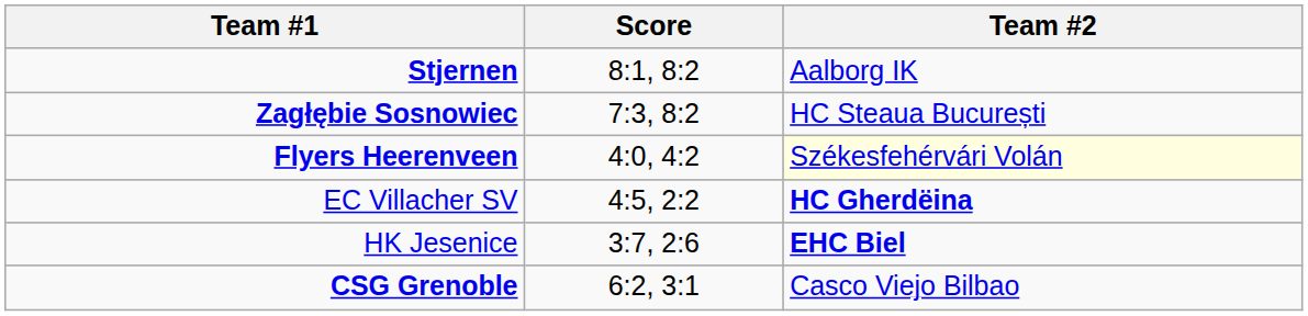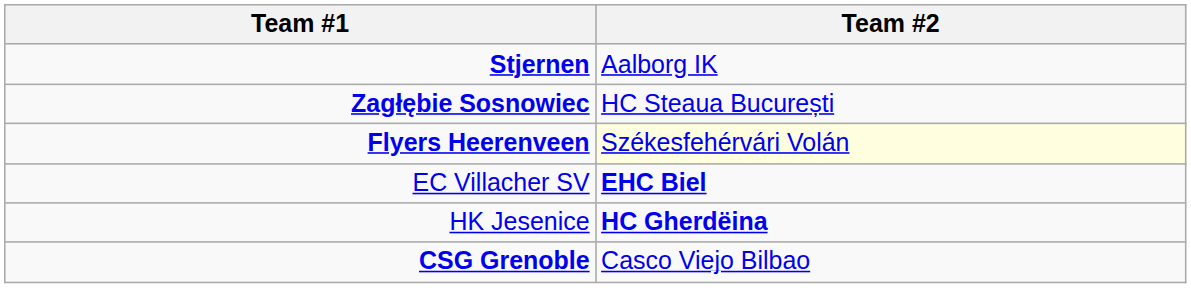- column: Score | 8:1, 8:2 | 7:3, 8:2 | 4:0, 4:2 | 4:5, 2:2 | 3:7, 2:6 | 6:2, 3:1
EC Villacher SV | Team #2: HC Gherdëina -> EHC Biel
HK Jesenice | Team #2: EHC Biel -> HC Gherdëina
